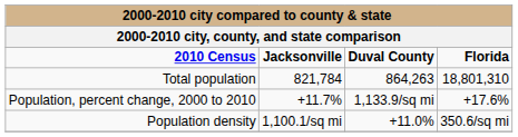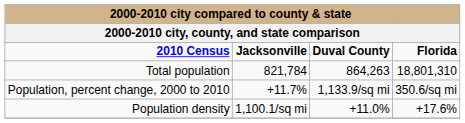Population, percent change, 2000 to 2010 | Florida: +17.6% -> 350.6/sq mi
Population density | Florida: 350.6/sq mi -> +17.6%
